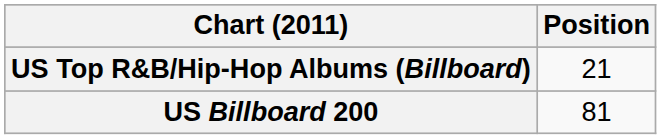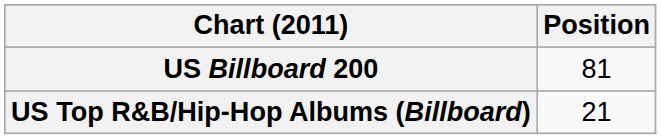rows swapped: US Billboard 200 <-> US Top R&B/Hip-Hop Albums (Billboard)
